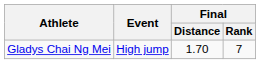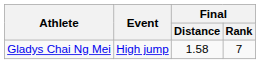Gladys Chai Ng Mei | Final / Distance: 1.70 -> 1.58
